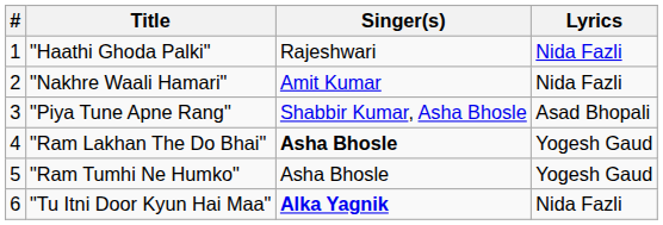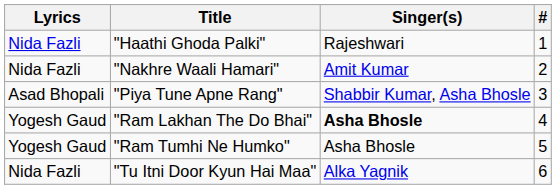columns swapped: # <-> Lyrics
"Tu Itni Door Kyun Hai Maa" | Singer(s): bold -> normal
